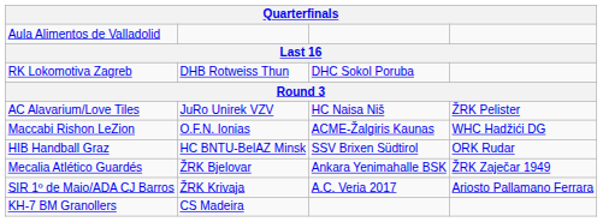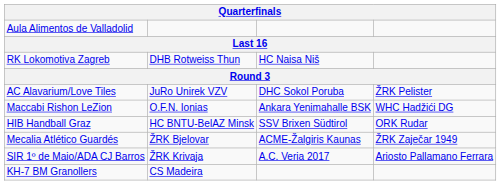RK Lokomotiva Zagreb | column 3: DHC Sokol Poruba -> HC Naisa Niš
AC Alavarium/Love Tiles | column 3: HC Naisa Niš -> DHC Sokol Poruba
Maccabi Rishon LeZion | column 3: ACME-Žalgiris Kaunas -> Ankara Yenimahalle BSK
Mecalia Atlético Guardés | column 3: Ankara Yenimahalle BSK -> ACME-Žalgiris Kaunas
